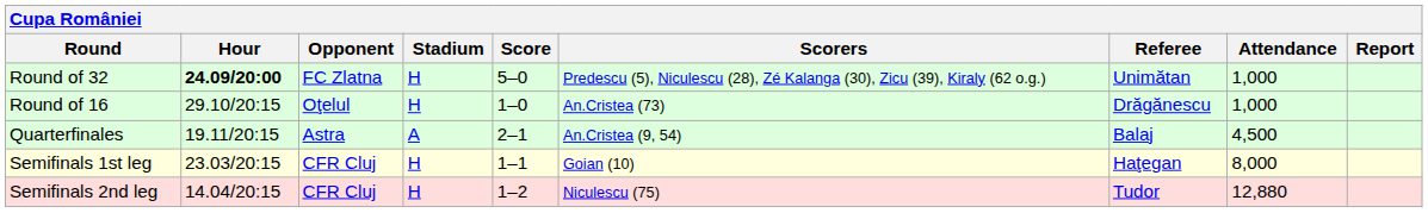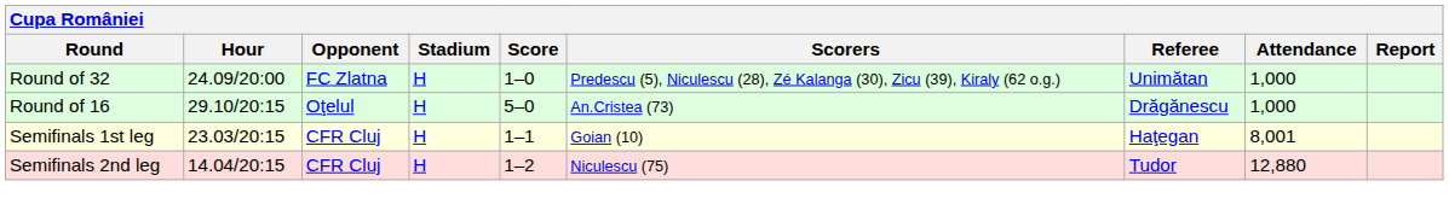Round of 32 | Hour: bold -> normal
Round of 32 | Score: 5–0 -> 1–0
Round of 16 | Score: 1–0 -> 5–0
- row: Quarterfinales | 19.11/20:15 | Astra | A | 2–1 | An.Cristea (9, 54) | Balaj | 4,500
Semifinals 1st leg | Attendance: 8,000 -> 8,001
